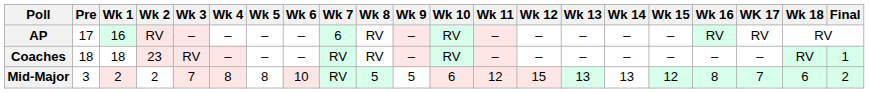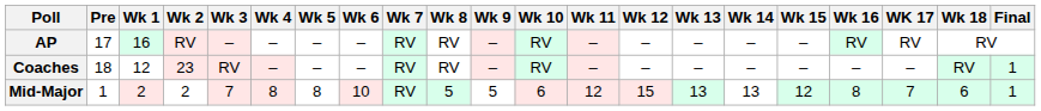AP | Wk 7: 6 -> RV
Coaches | Wk 1: 18 -> 12
Mid-Major | Pre: 3 -> 1
Mid-Major | Final: 2 -> 1
